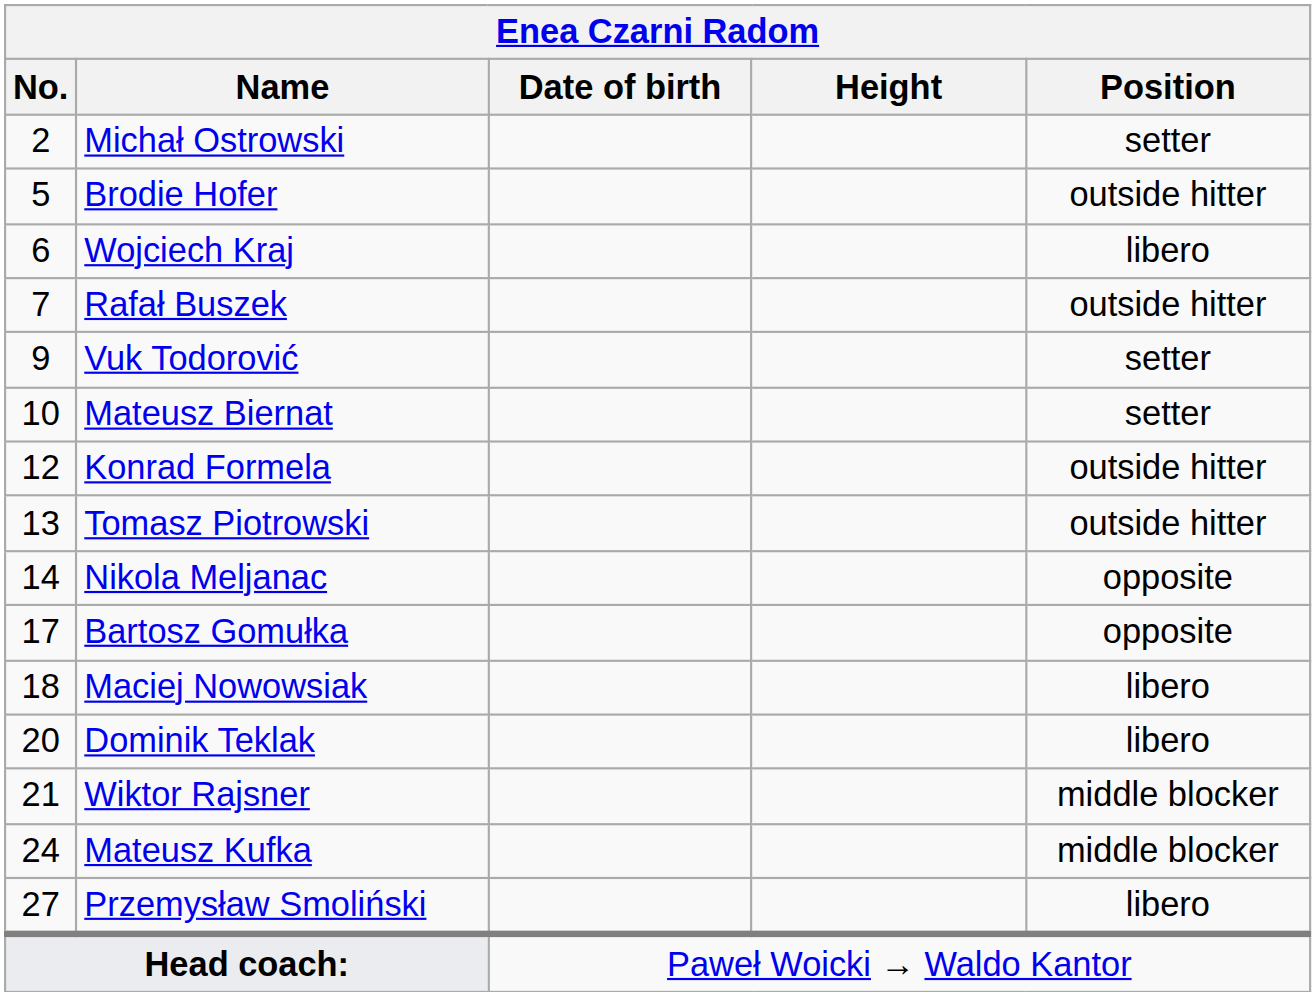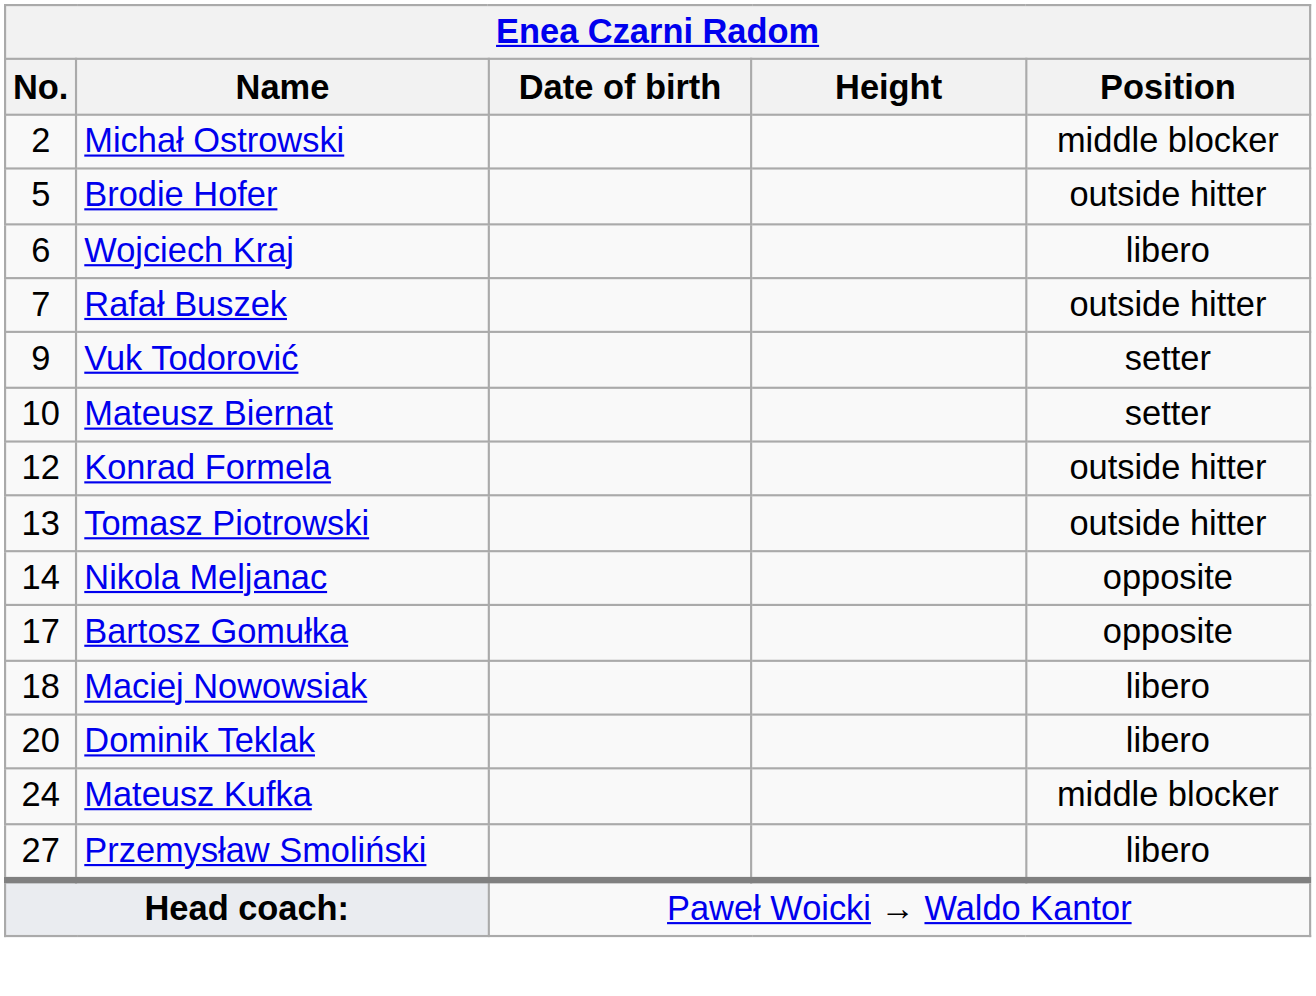Michał Ostrowski | Position: setter -> middle blocker
- row: 21 | Wiktor Rajsner | middle blocker
